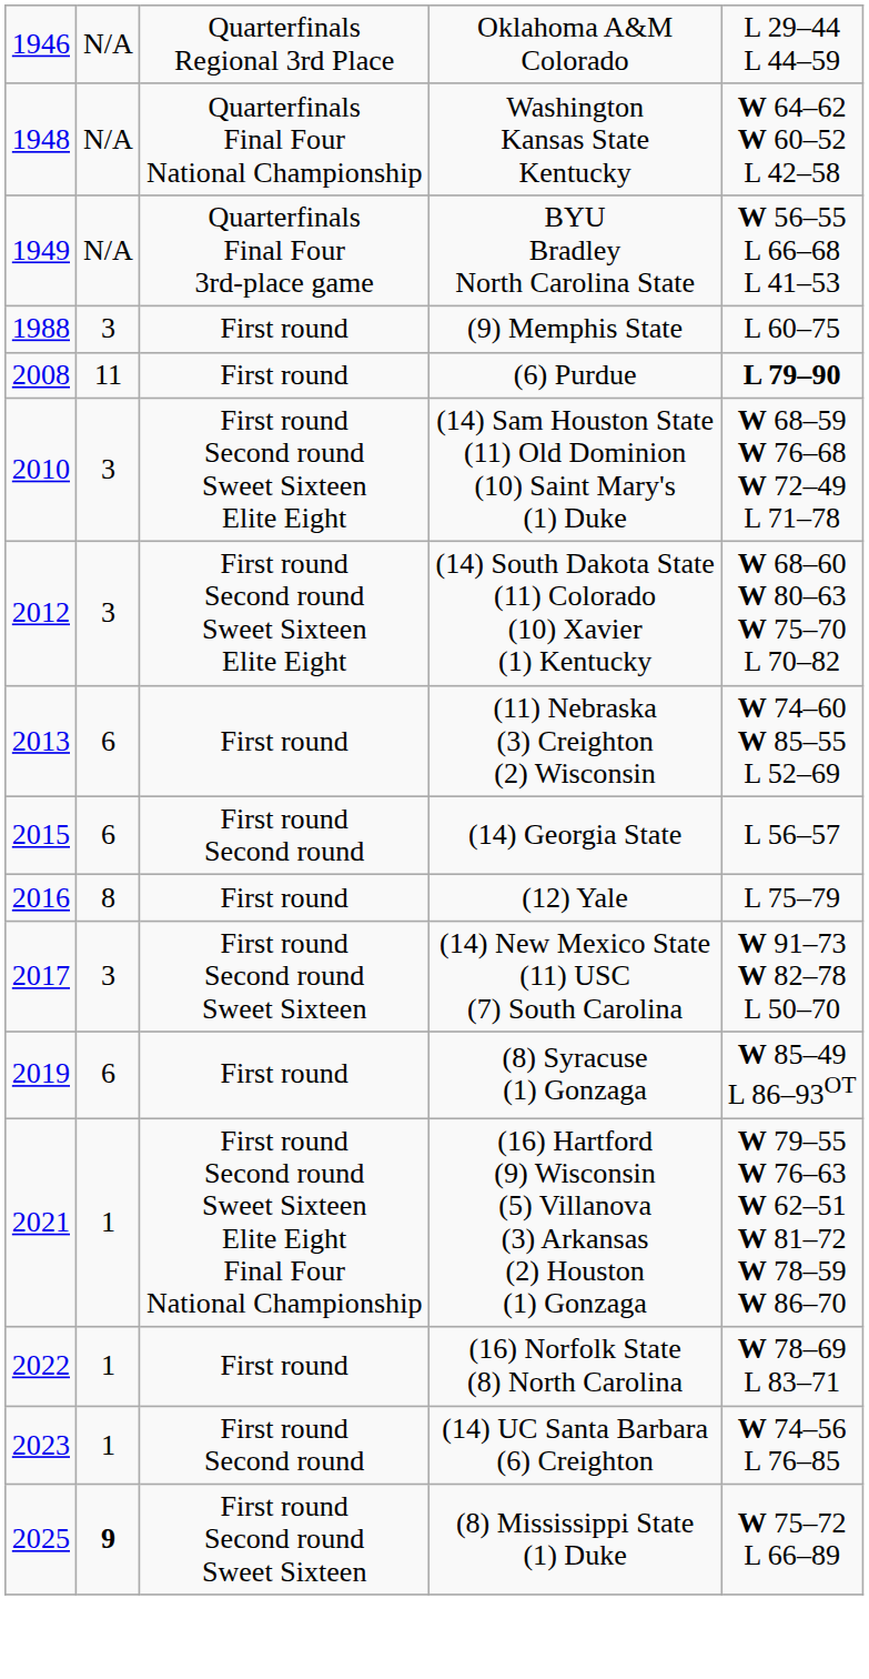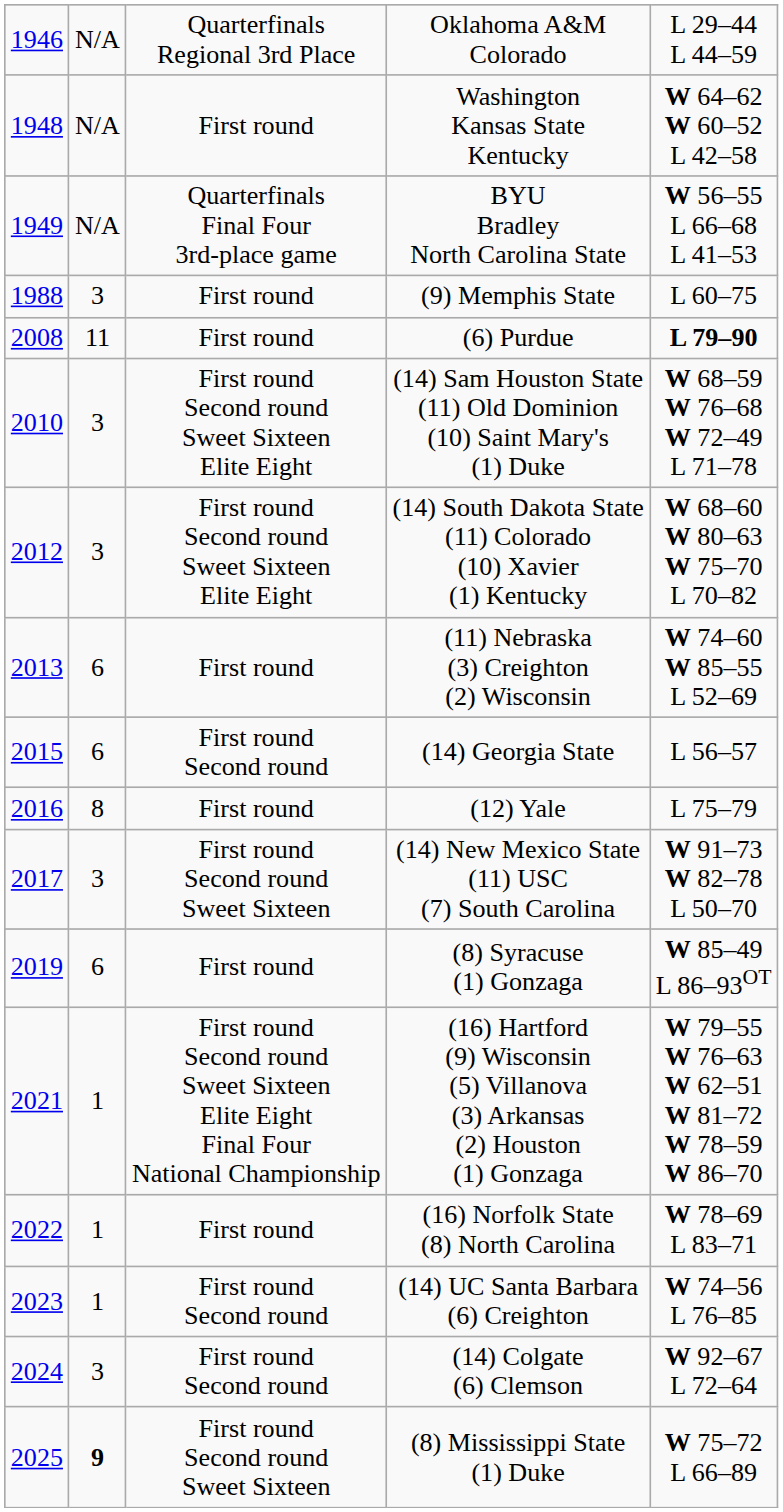Washington Kansas State Kentucky | column 3: Quarterfinals Final Four National Championship -> First round
+ row: 2024 | 3 | First round Second round | (14) Colgate (6) Clemson | W 92–67 L 72–64
